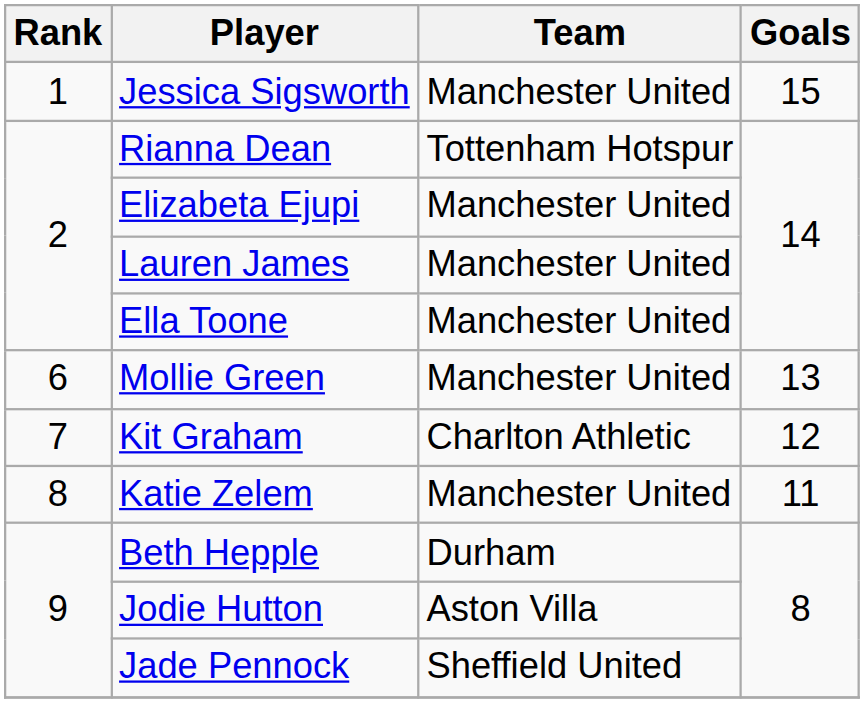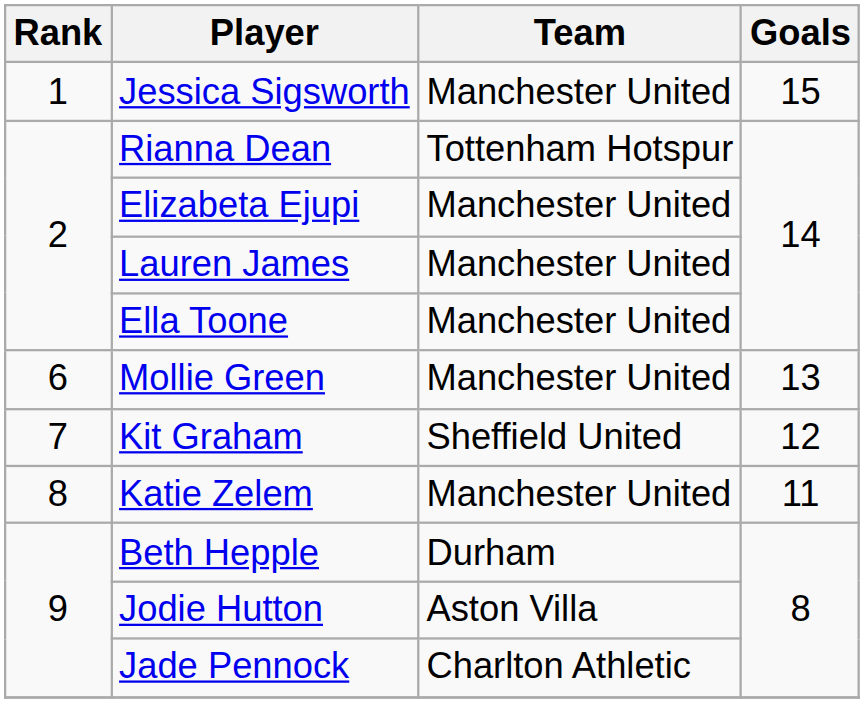Kit Graham | Team: Charlton Athletic -> Sheffield United
Jade Pennock | Team: Sheffield United -> Charlton Athletic
